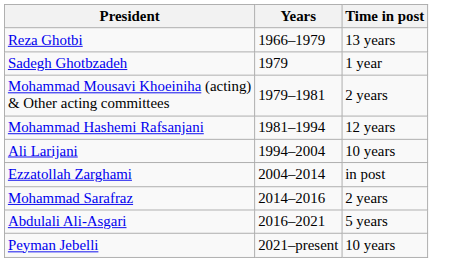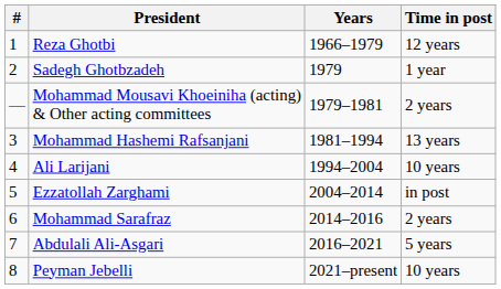+ column: # | 1 | 2 | — | 3 | 4 | 5 | 6 | 7 | 8
Reza Ghotbi | Time in post: 13 years -> 12 years
Mohammad Hashemi Rafsanjani | Time in post: 12 years -> 13 years
